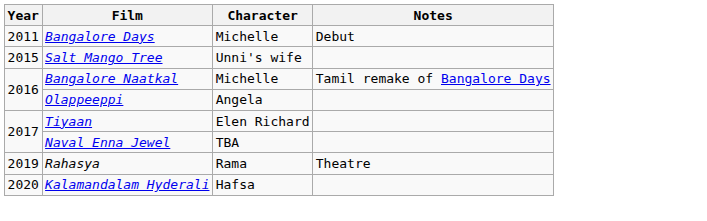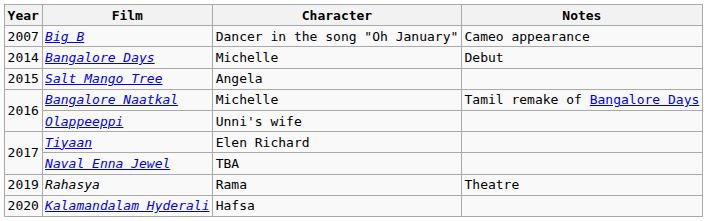+ row: 2007 | Big B | Dancer in the song "Oh January" | Cameo appearance
Bangalore Days | Year: 2011 -> 2014
Salt Mango Tree | Character: Unni's wife -> Angela
Olappeeppi | Character: Angela -> Unni's wife
